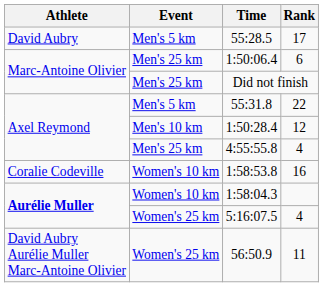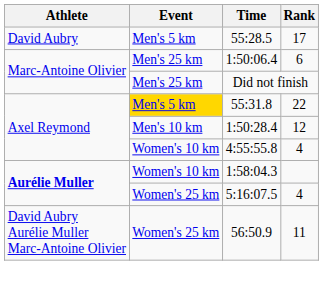55:31.8 | Event: no background -> gold background
4:55:55.8 | Event: Men's 25 km -> Women's 10 km
- row: Coralie Codeville | Women's 10 km | 1:58:53.8 | 16
